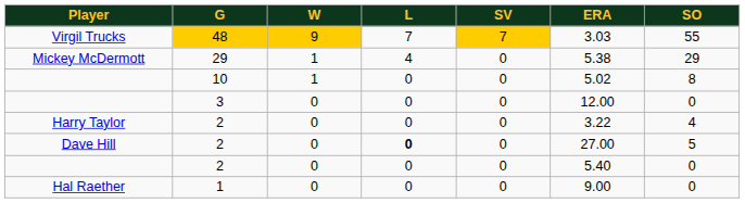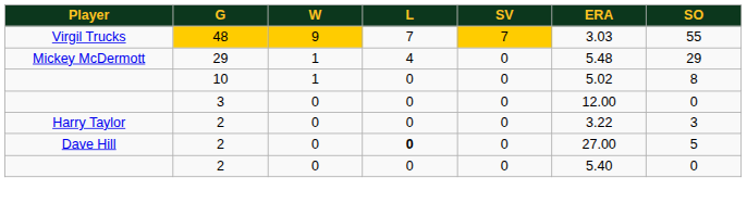Mickey McDermott | ERA: 5.38 -> 5.48
Harry Taylor | SO: 4 -> 3
- row: Hal Raether | 1 | 0 | 0 | 0 | 9.00 | 0
